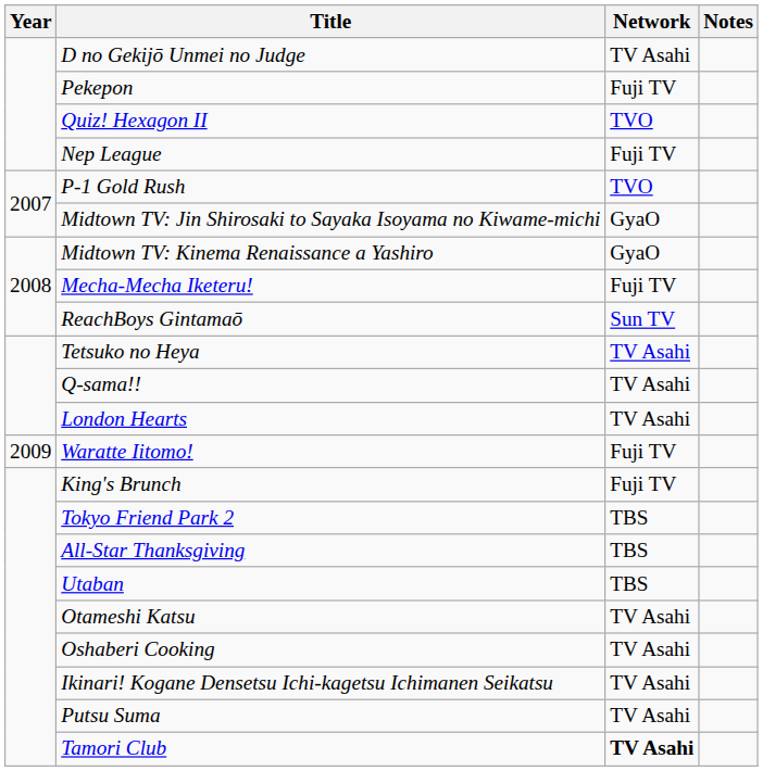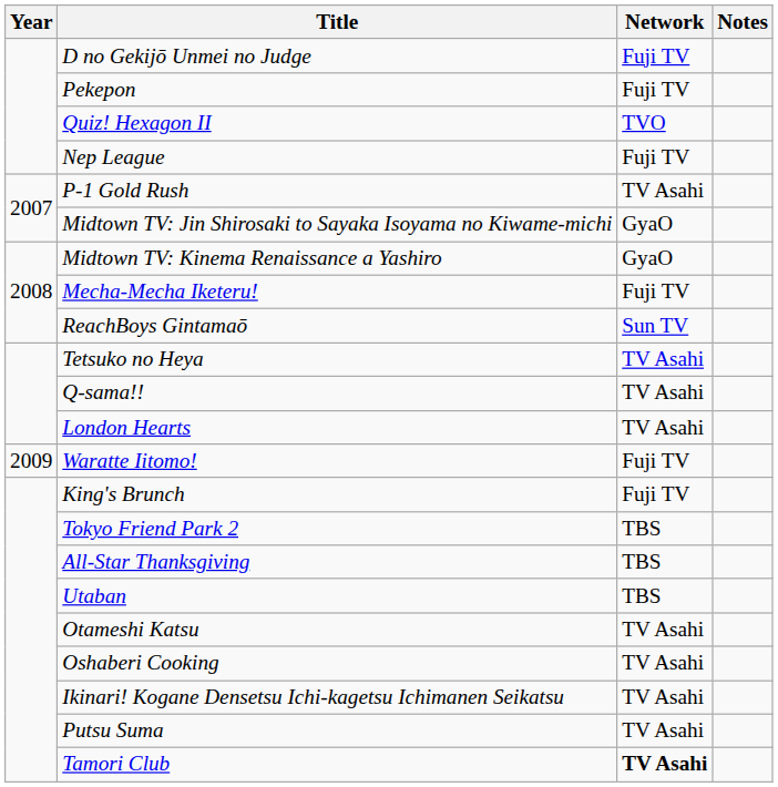D no Gekijō Unmei no Judge | Network: TV Asahi -> Fuji TV
P-1 Gold Rush | Network: TVO -> TV Asahi
